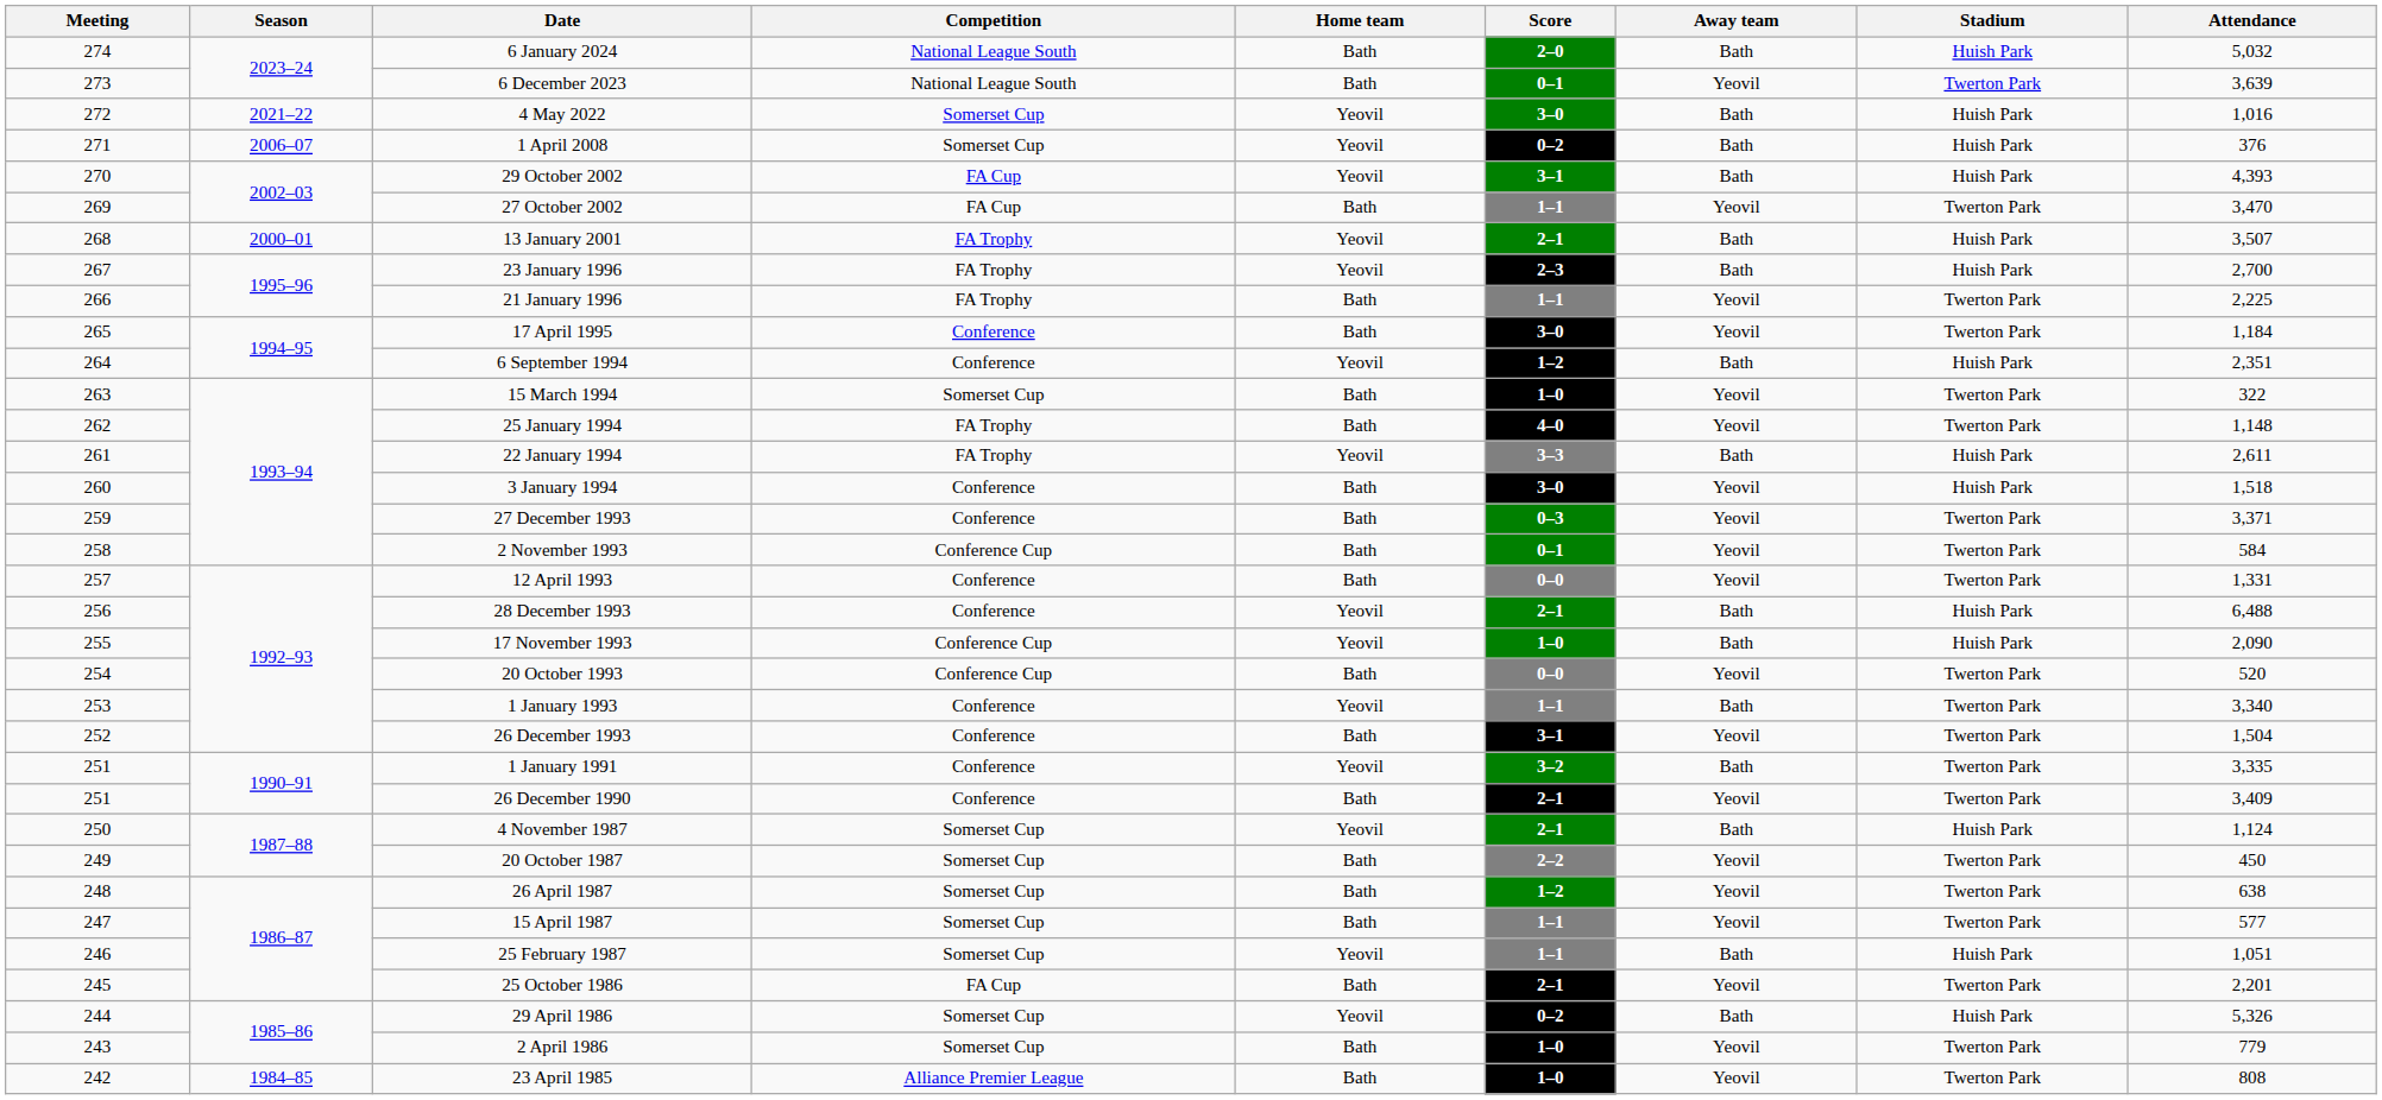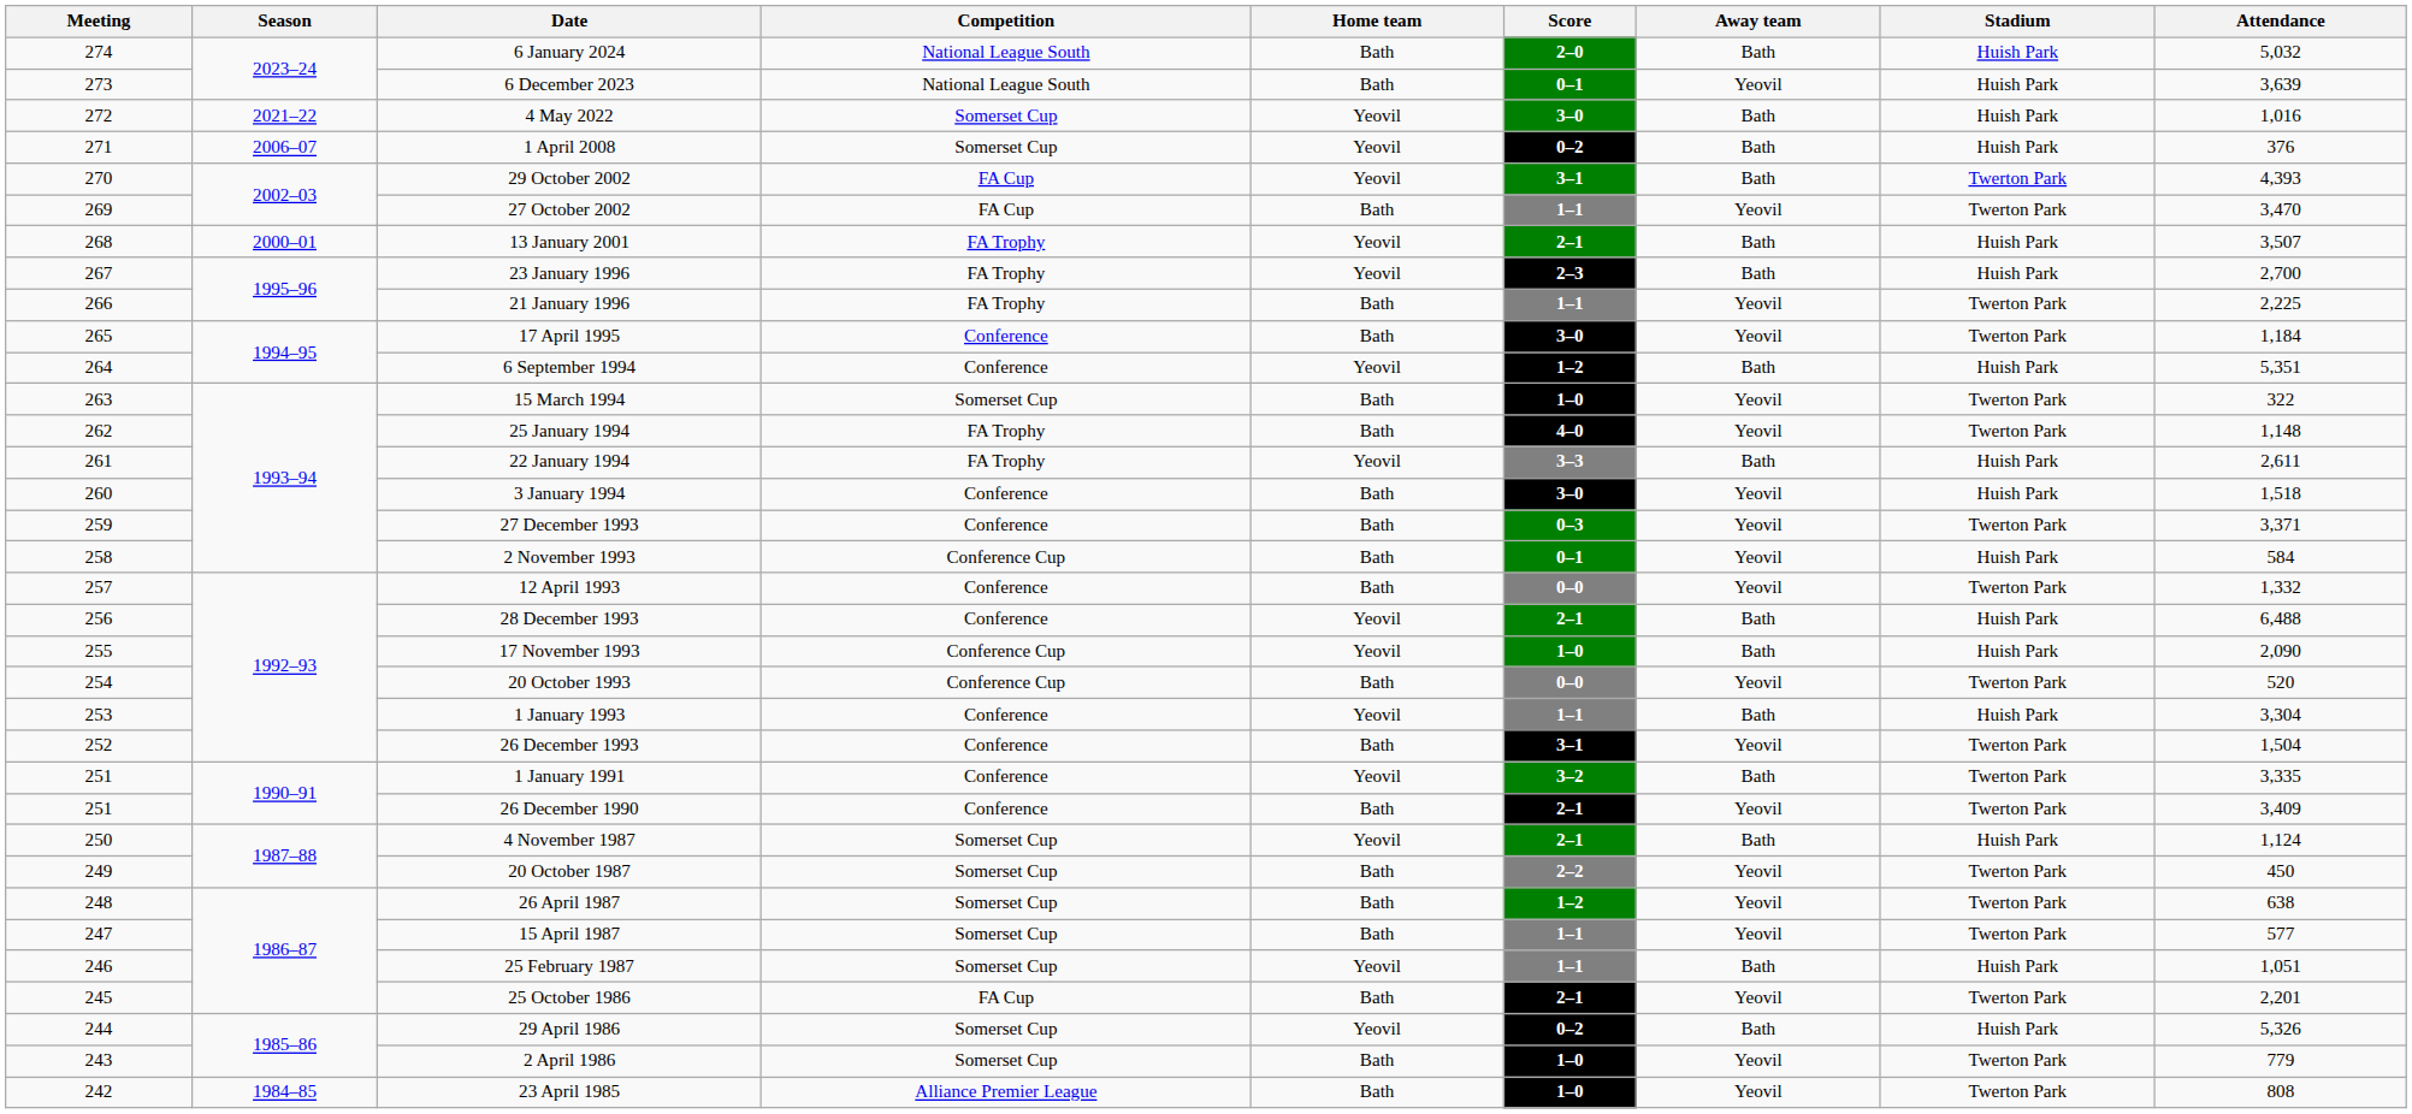6 December 2023 | Stadium: Twerton Park -> Huish Park
29 October 2002 | Stadium: Huish Park -> Twerton Park
6 September 1994 | Attendance: 2,351 -> 5,351
2 November 1993 | Stadium: Twerton Park -> Huish Park
12 April 1993 | Attendance: 1,331 -> 1,332
1 January 1993 | Stadium: Twerton Park -> Huish Park
1 January 1993 | Attendance: 3,340 -> 3,304
